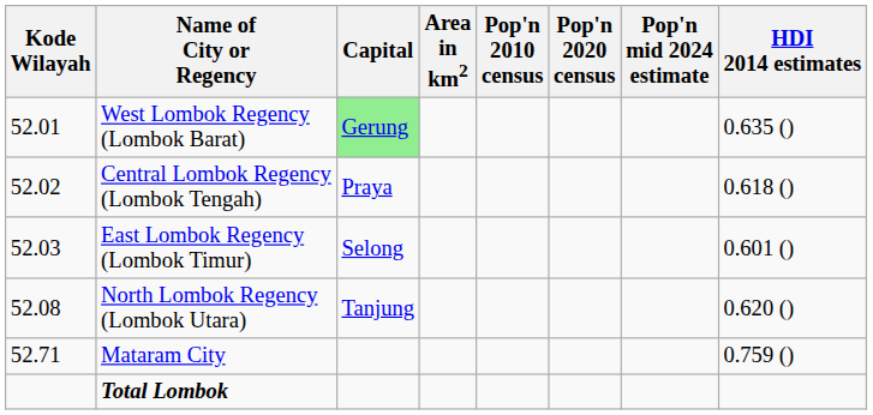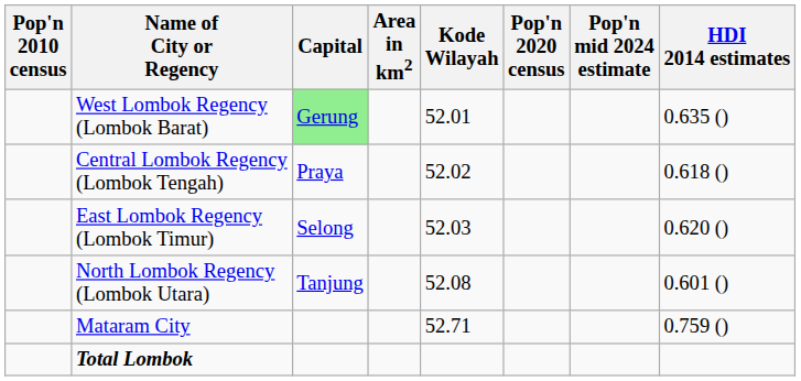columns swapped: Kode Wilayah <-> Pop'n 2010 census
East Lombok Regency (Lombok Timur) | HDI 2014 estimates: 0.601 () -> 0.620 ()
North Lombok Regency (Lombok Utara) | HDI 2014 estimates: 0.620 () -> 0.601 ()
